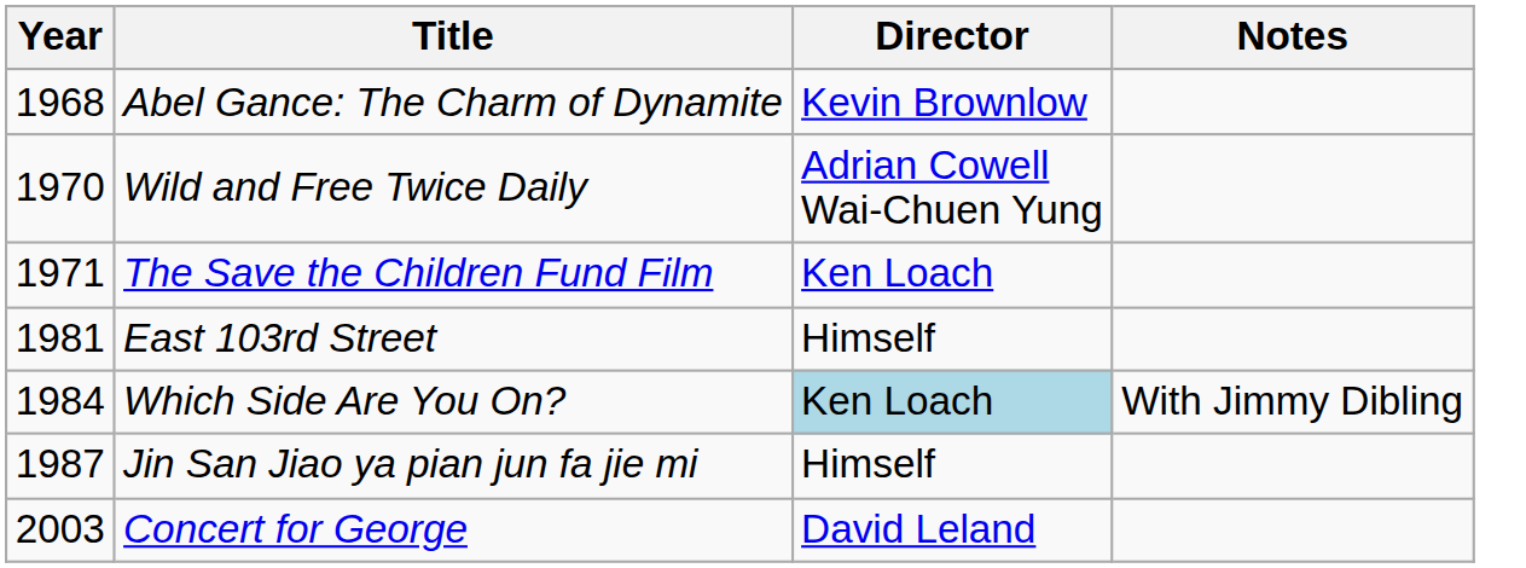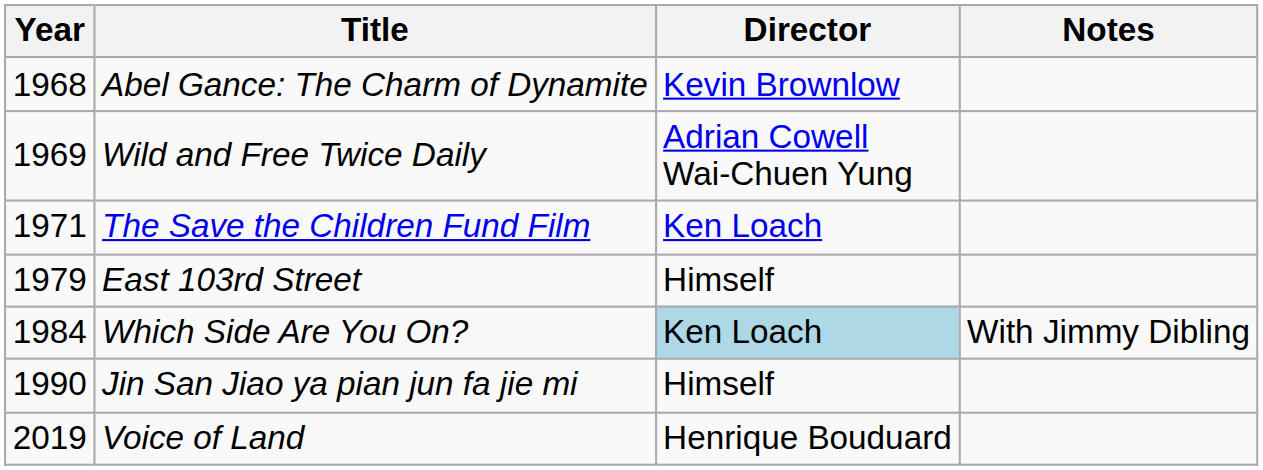Wild and Free Twice Daily | Year: 1970 -> 1969
East 103rd Street | Year: 1981 -> 1979
Jin San Jiao ya pian jun fa jie mi | Year: 1987 -> 1990
- row: 2003 | Concert for George | David Leland
+ row: 2019 | Voice of Land | Henrique Bouduard
